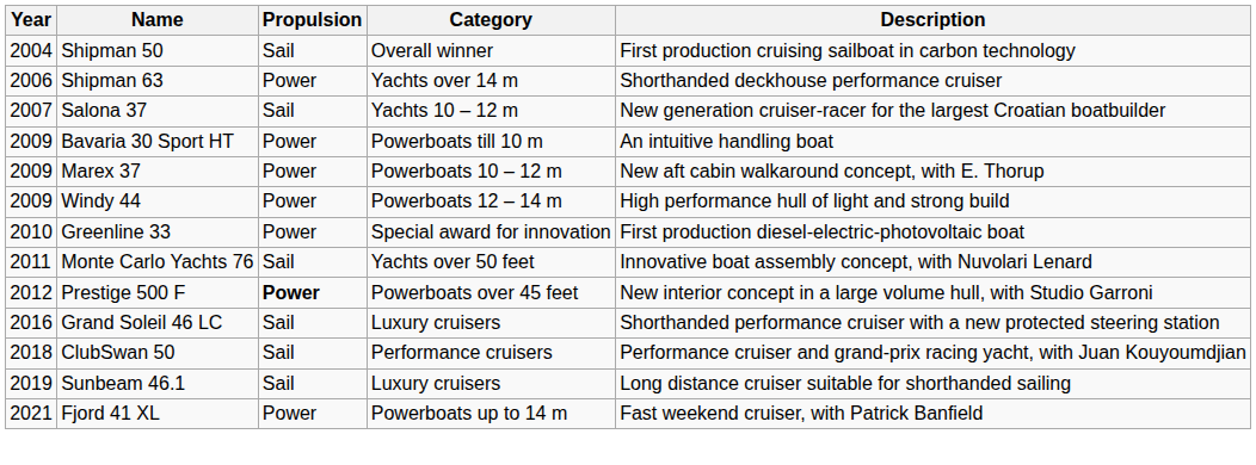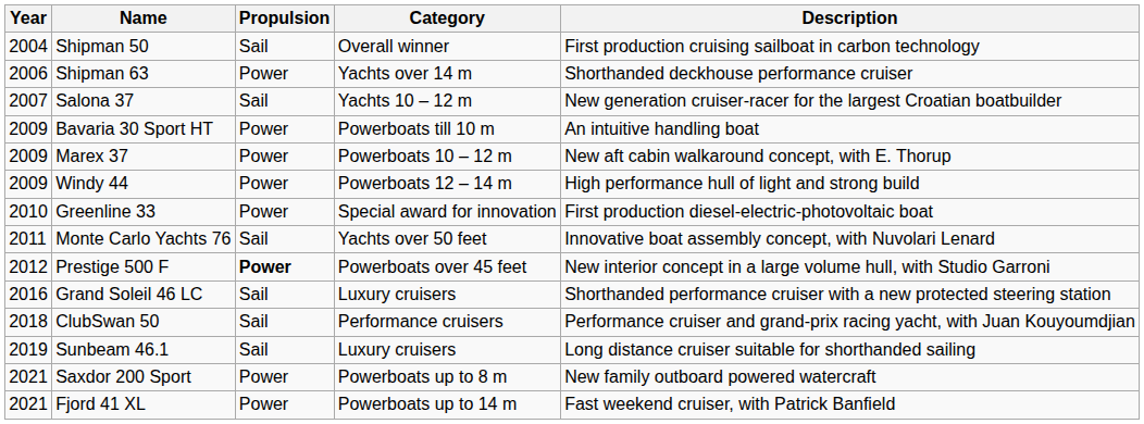+ row: 2021 | Saxdor 200 Sport | Power | Powerboats up to 8 m | New family outboard powered watercraft
